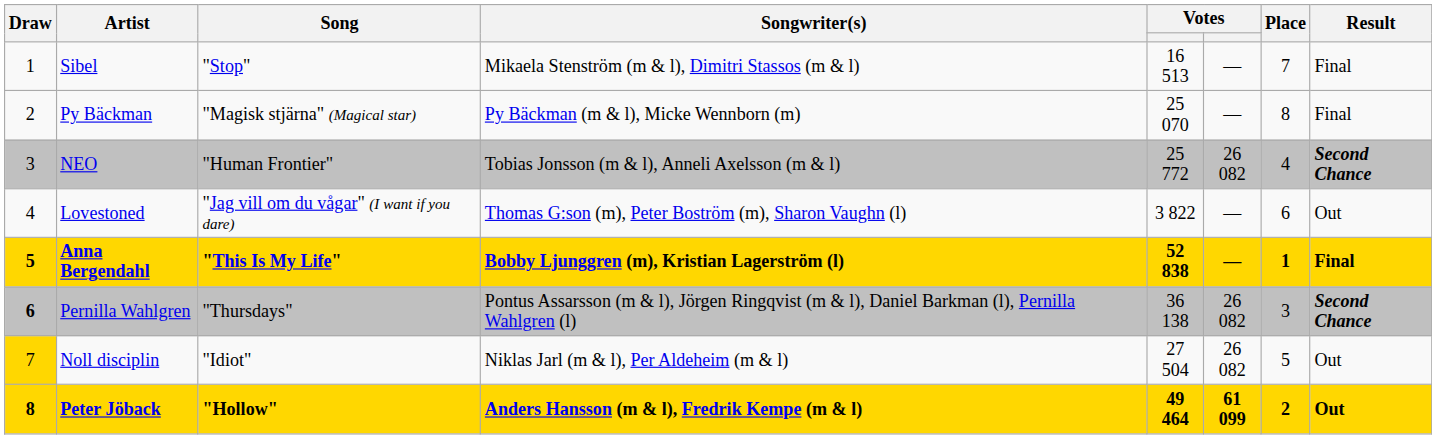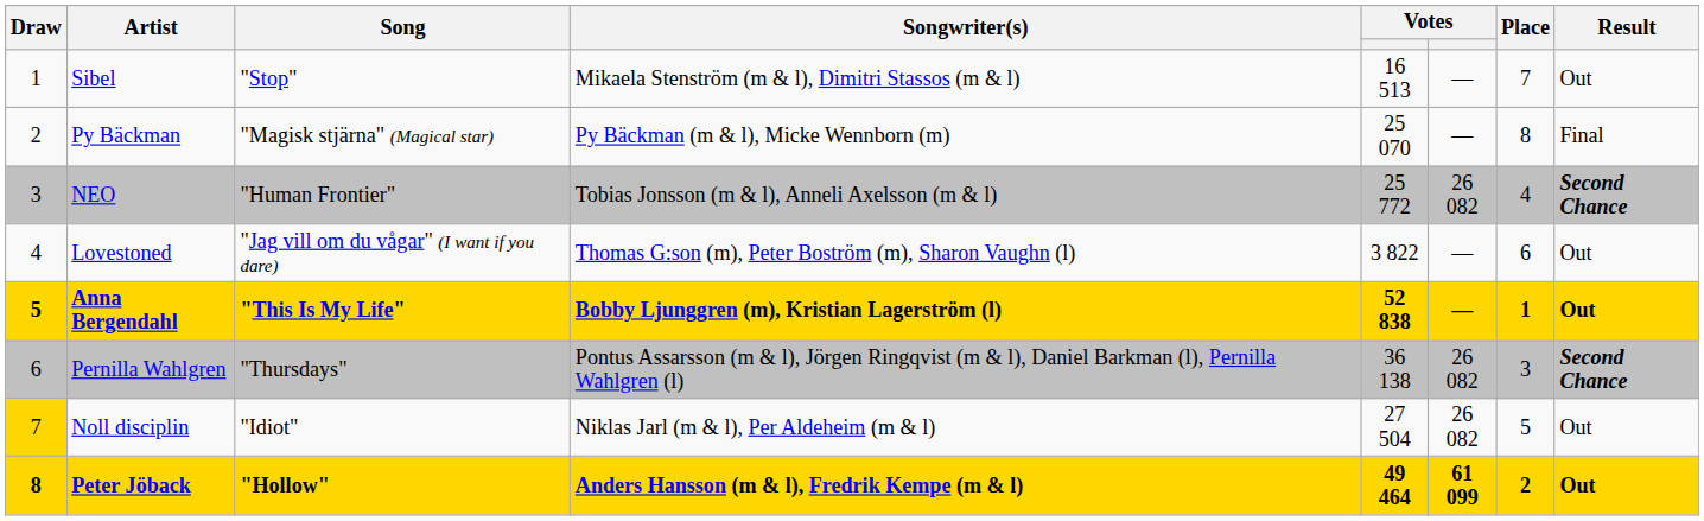Sibel | Result: Final -> Out
Anna Bergendahl | Result: Final -> Out
Pernilla Wahlgren | Draw: bold -> normal
